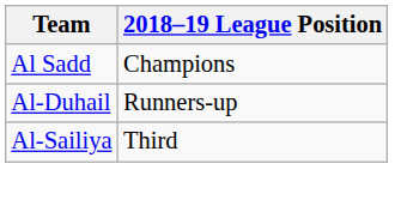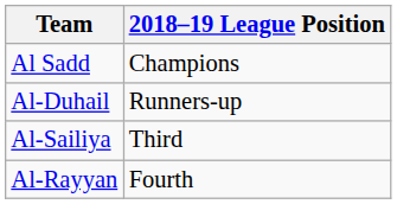+ row: Al-Rayyan | Fourth
